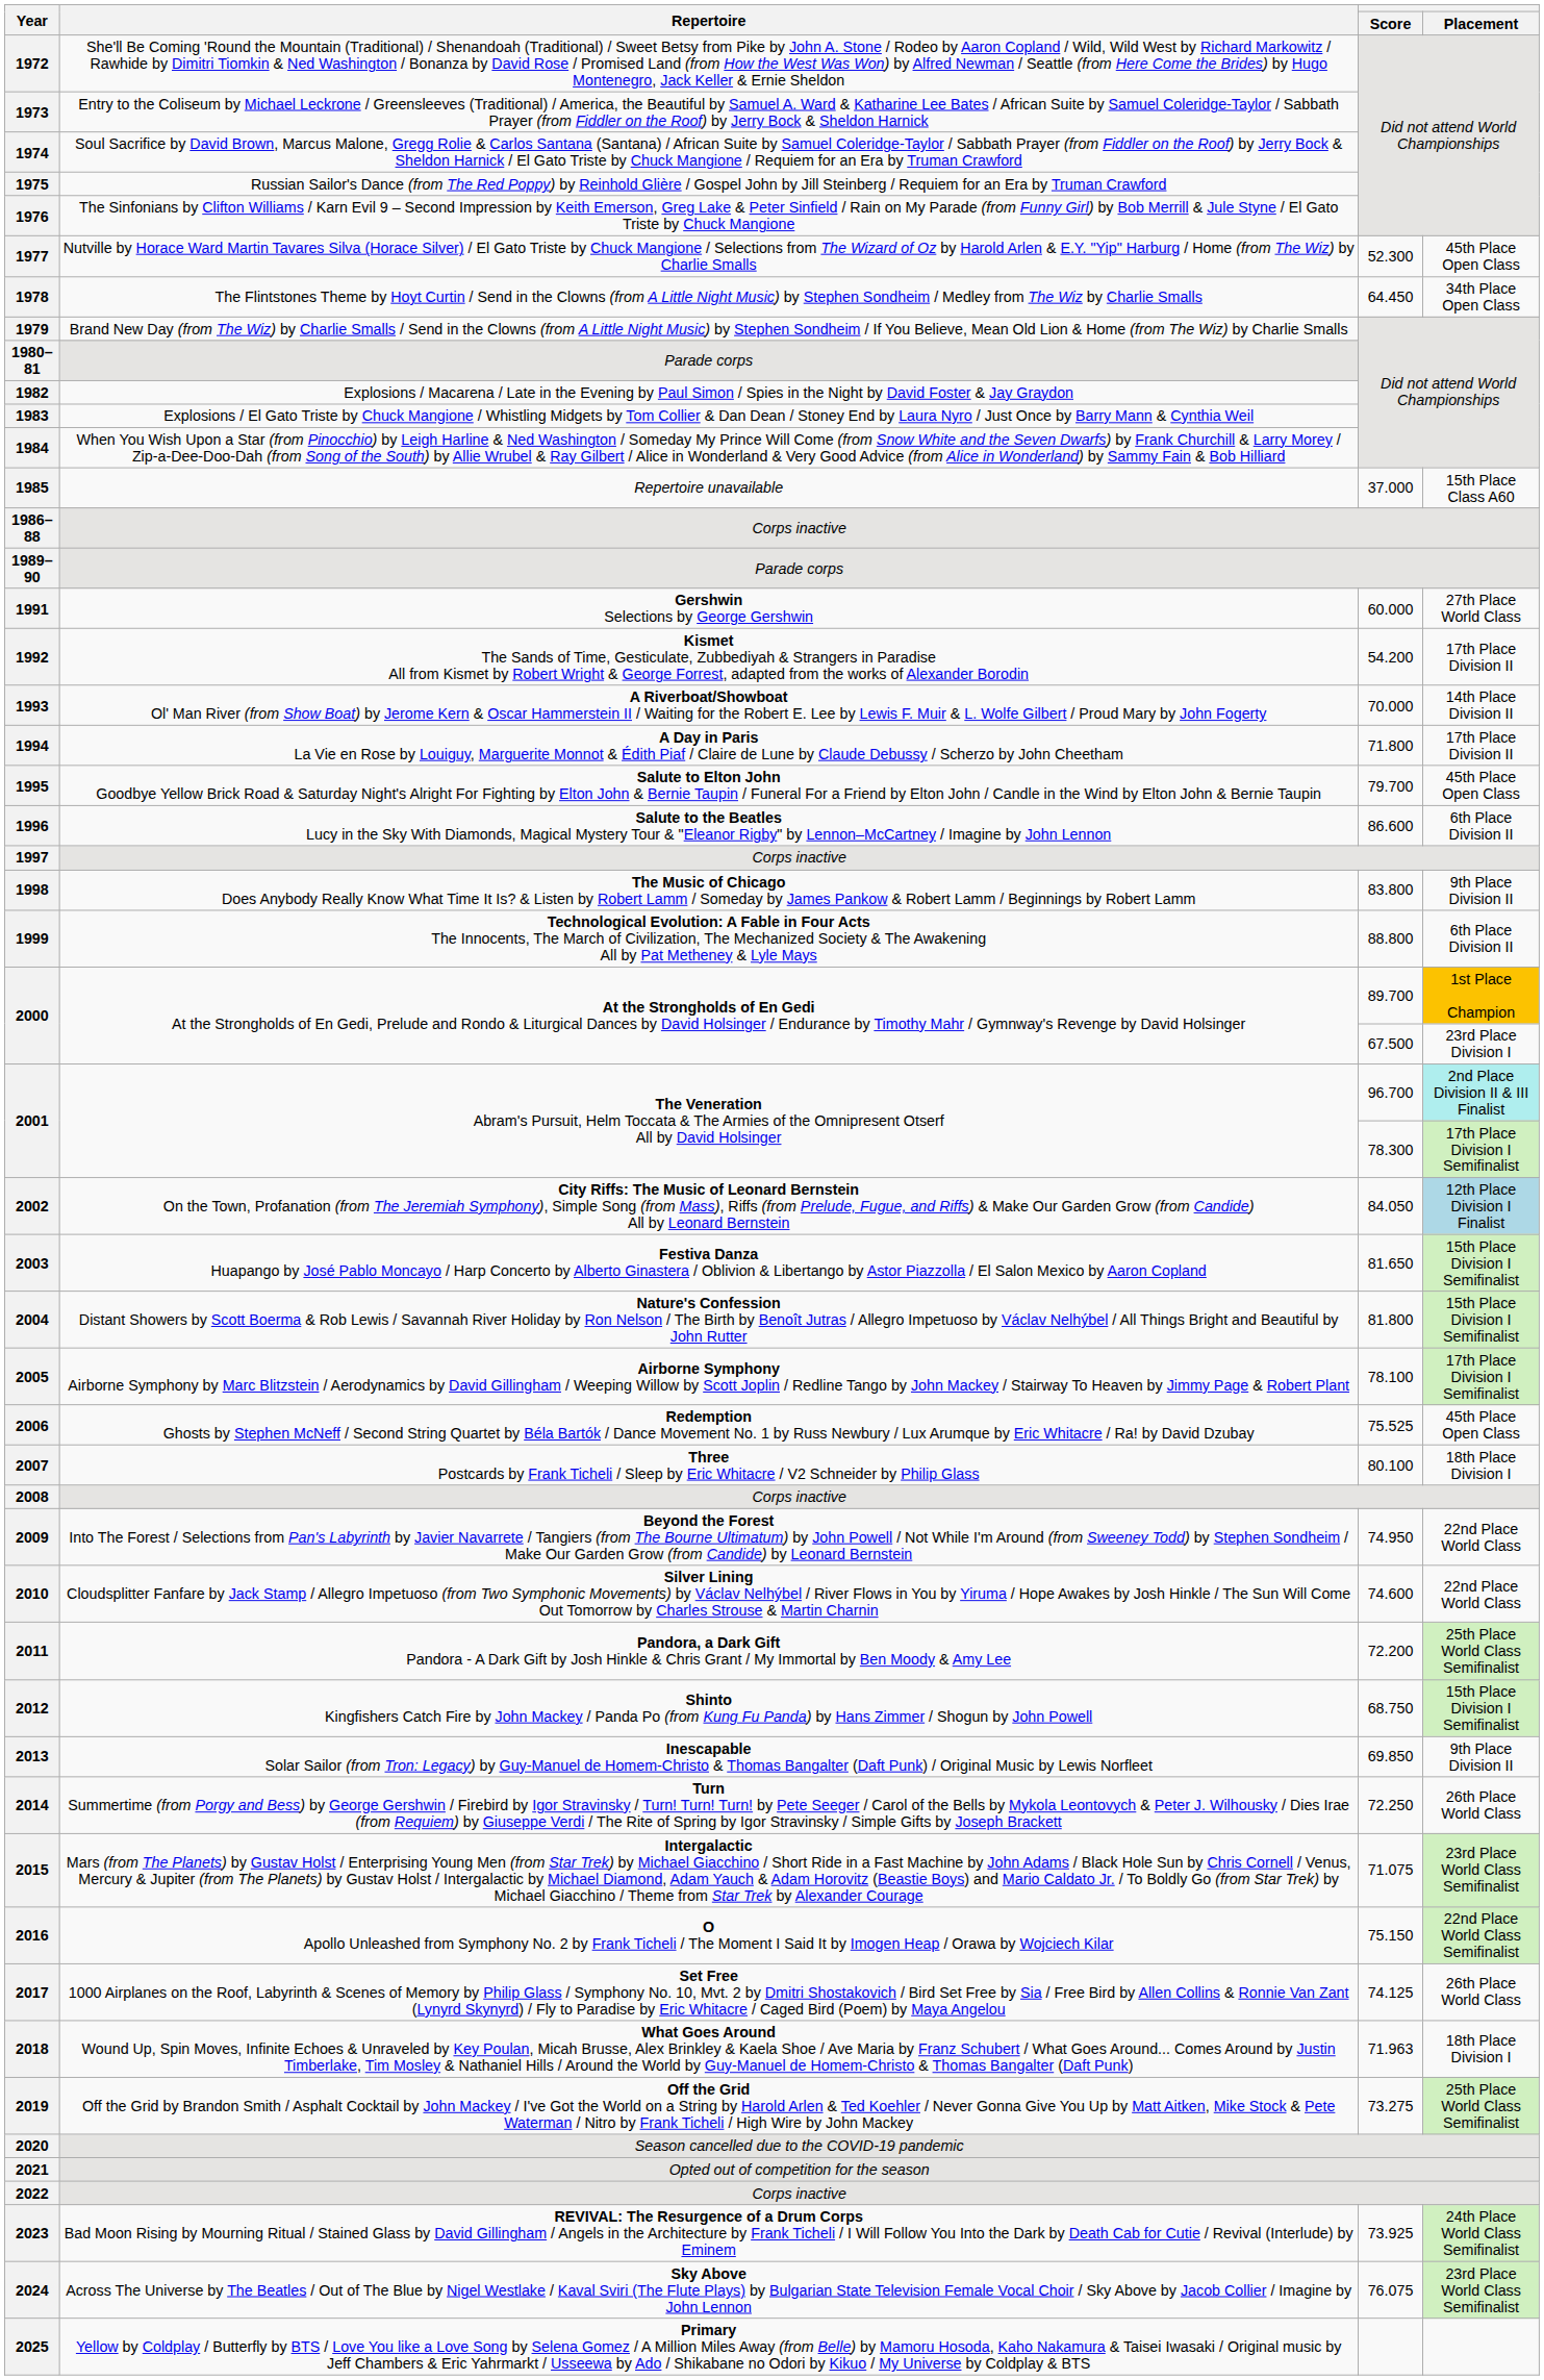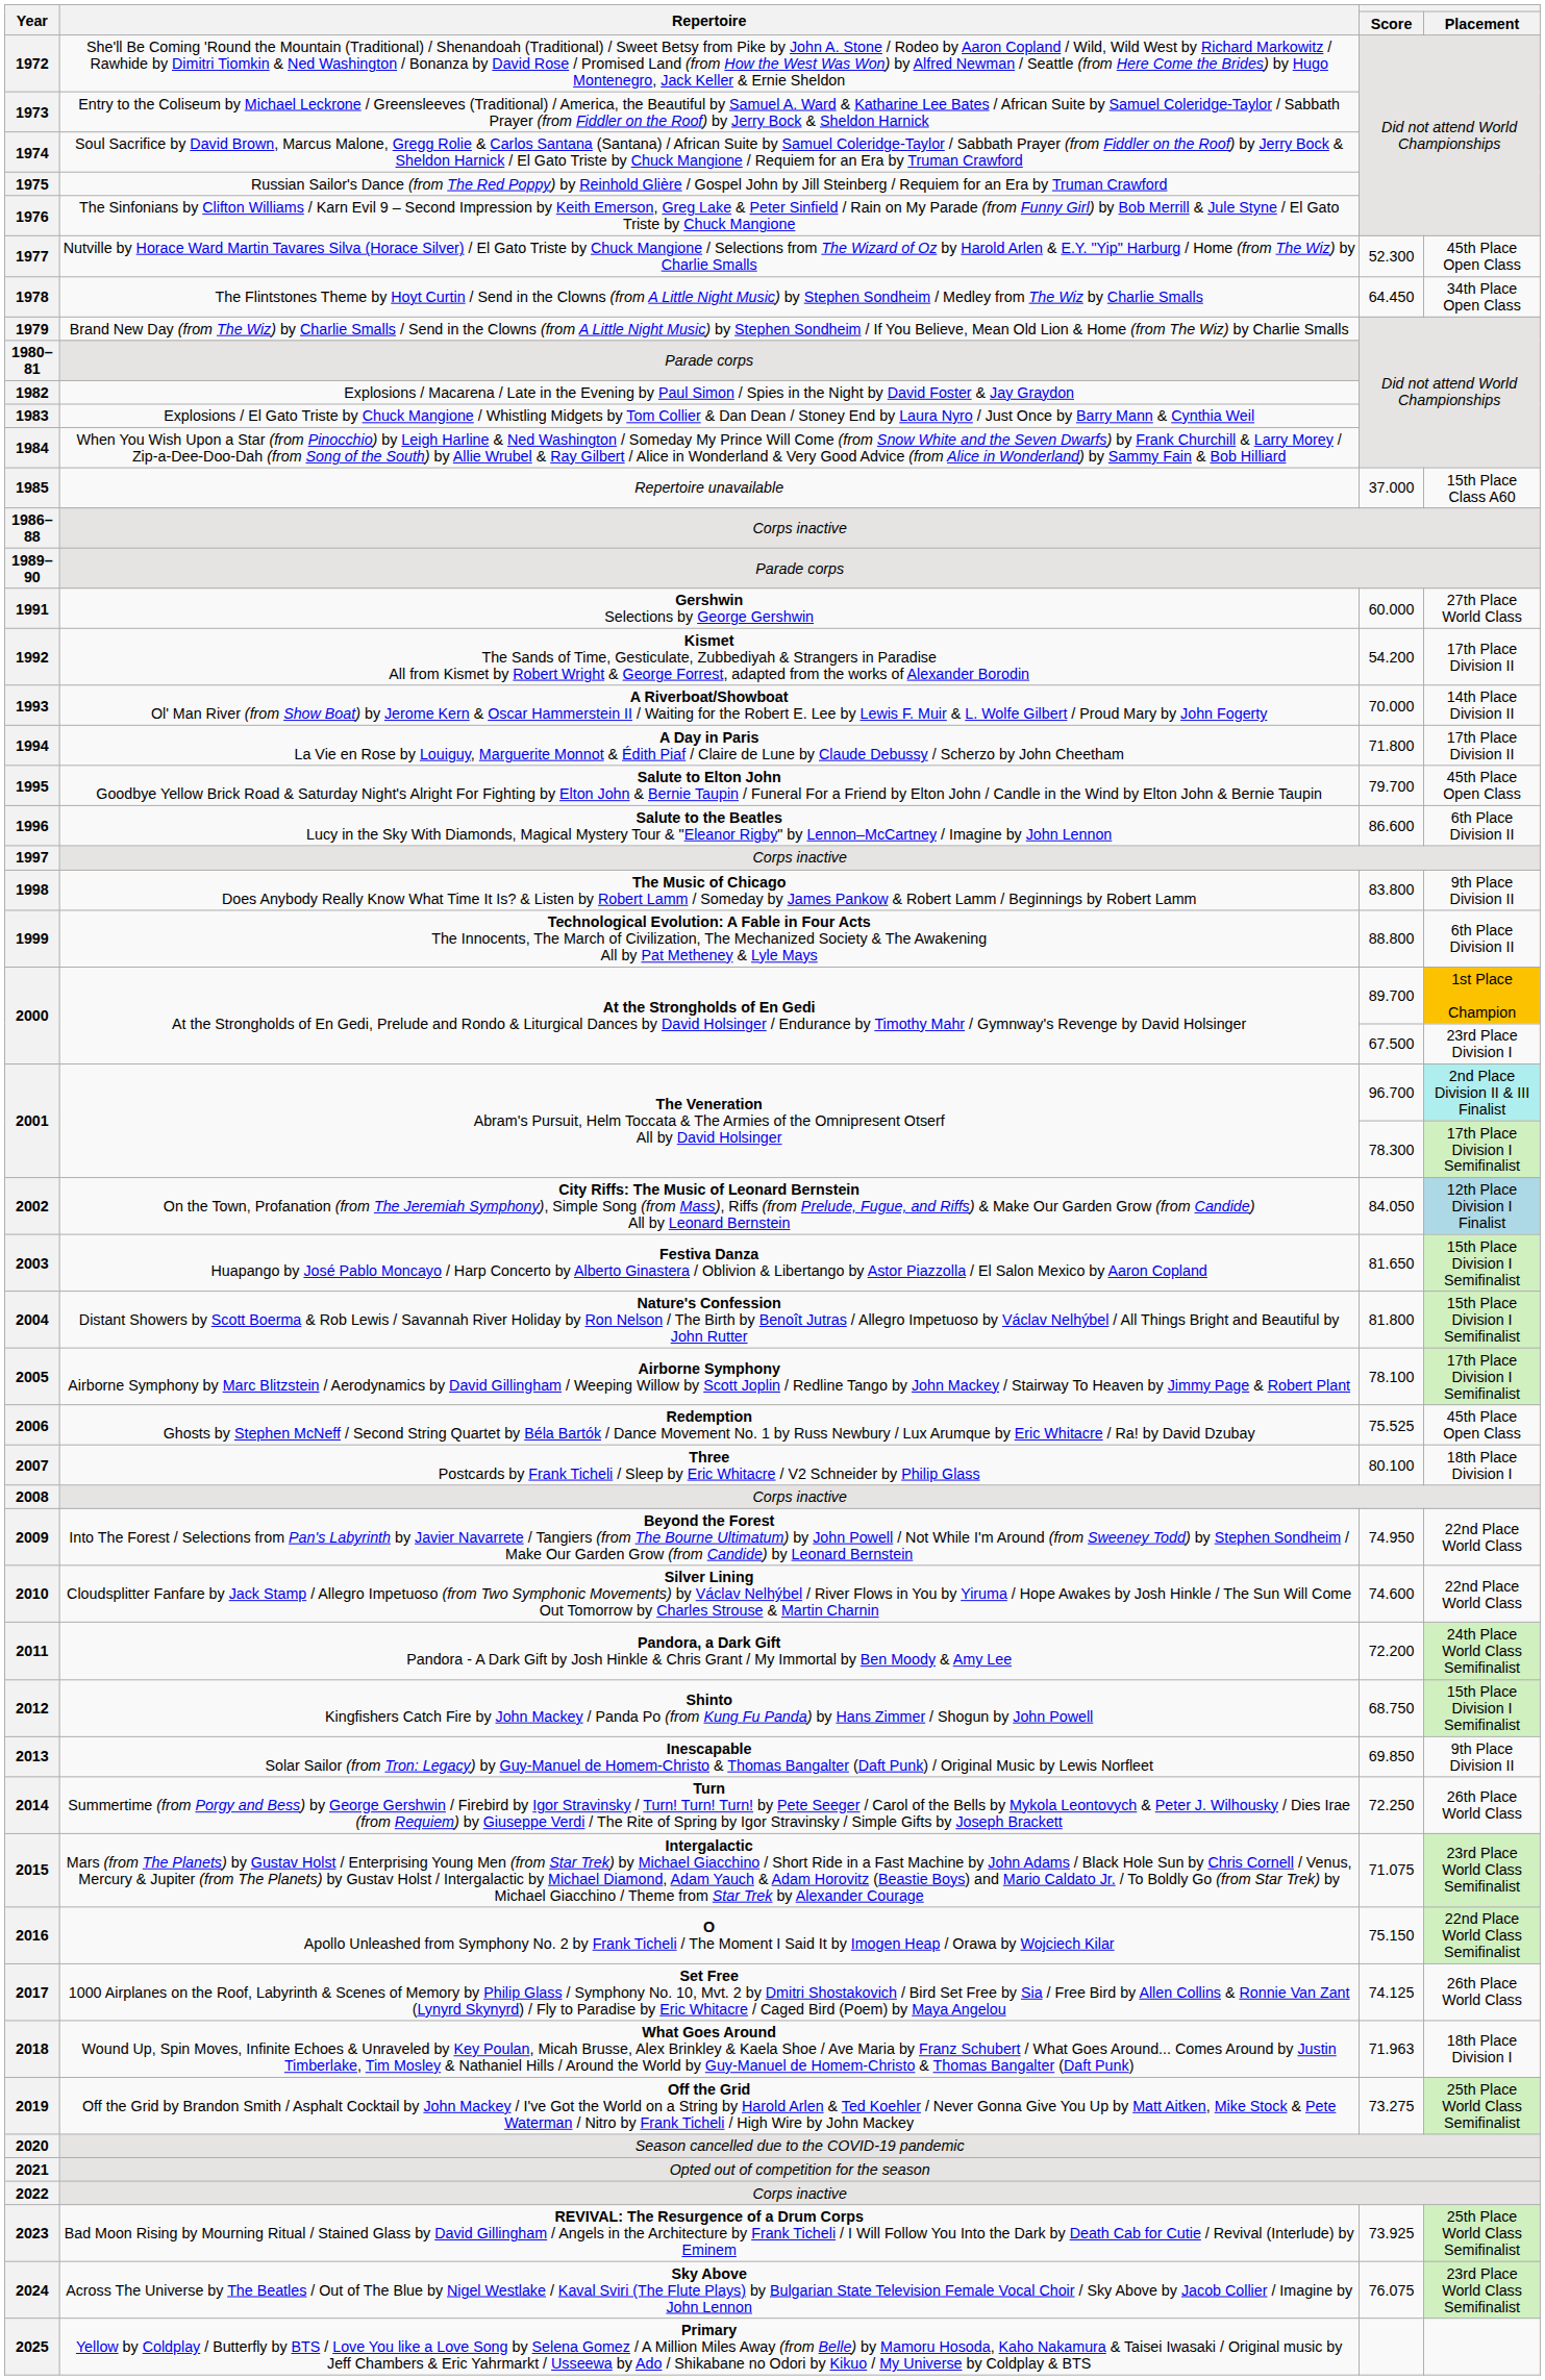2011 | Placement: 25th Place World Class Semifinalist -> 24th Place World Class Semifinalist
2023 | Placement: 24th Place World Class Semifinalist -> 25th Place World Class Semifinalist
